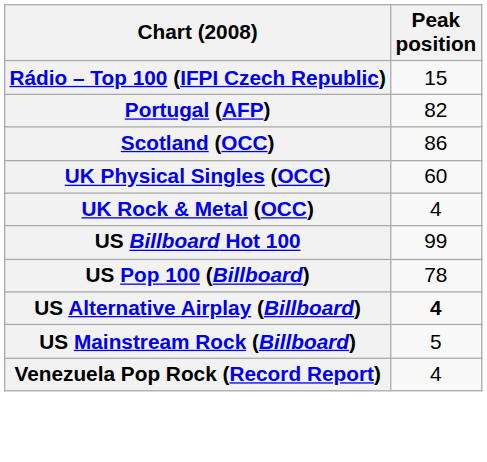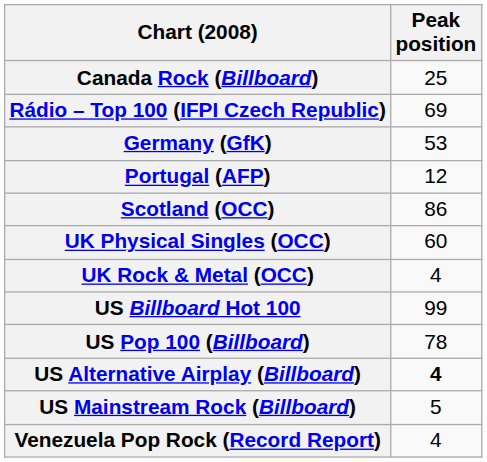+ row: Canada Rock (Billboard) | 25
Rádio – Top 100 (IFPI Czech Republic) | Peak position: 15 -> 69
+ row: Germany (GfK) | 53
Portugal (AFP) | Peak position: 82 -> 12
